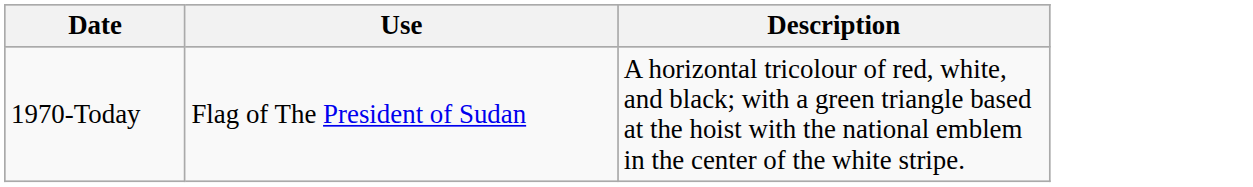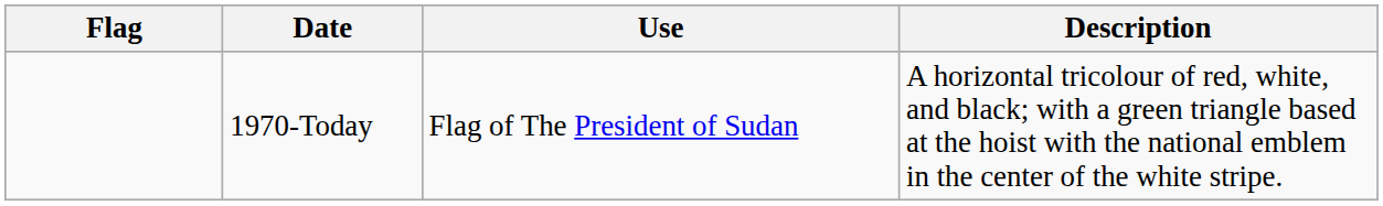+ column: Flag
